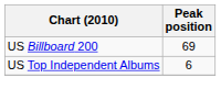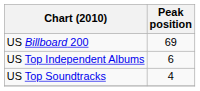+ row: US Top Soundtracks | 4
